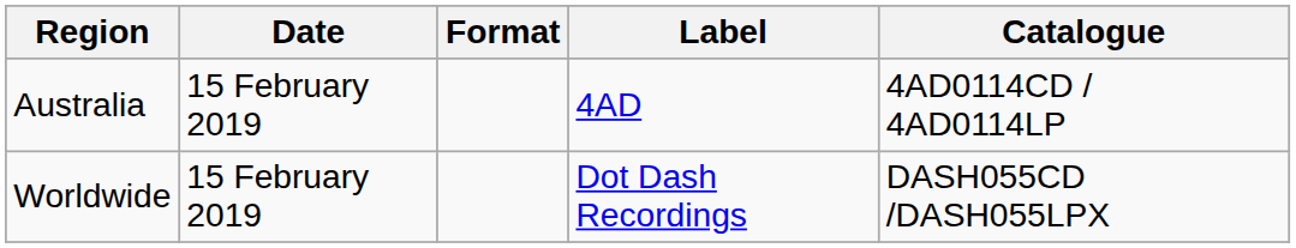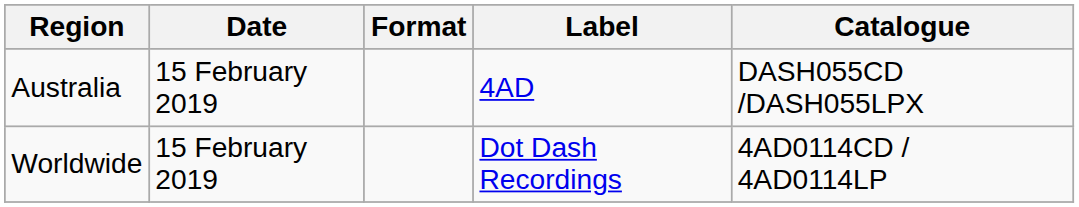Australia | Catalogue: 4AD0114CD / 4AD0114LP -> DASH055CD /DASH055LPX
Worldwide | Catalogue: DASH055CD /DASH055LPX -> 4AD0114CD / 4AD0114LP
